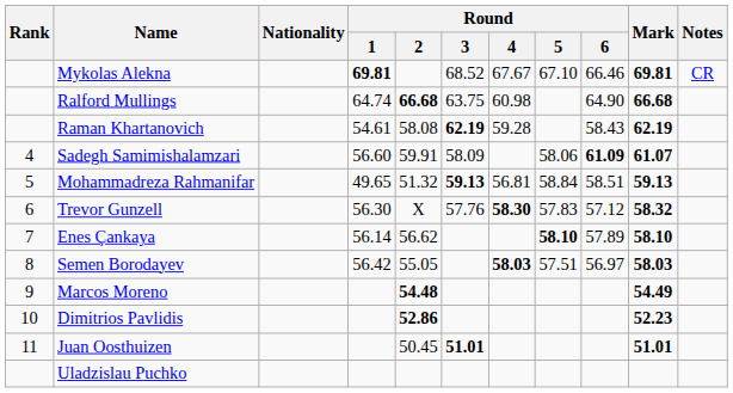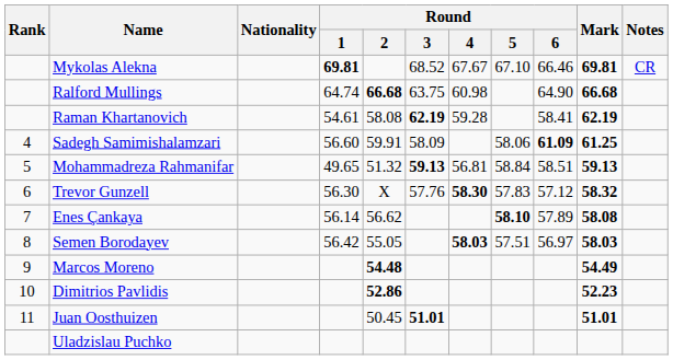Raman Khartanovich | Round / 6: 58.43 -> 58.41
Sadegh Samimishalamzari | Mark: 61.07 -> 61.25
Enes Çankaya | Mark: 58.10 -> 58.08
